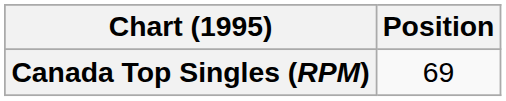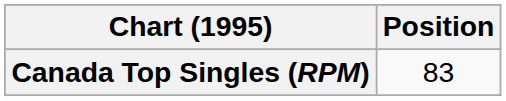Canada Top Singles (RPM) | Position: 69 -> 83
